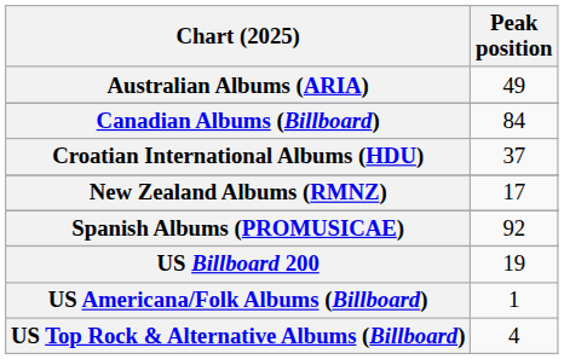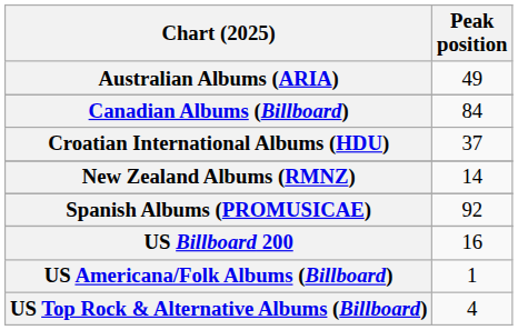New Zealand Albums (RMNZ) | Peak position: 17 -> 14
US Billboard 200 | Peak position: 19 -> 16
